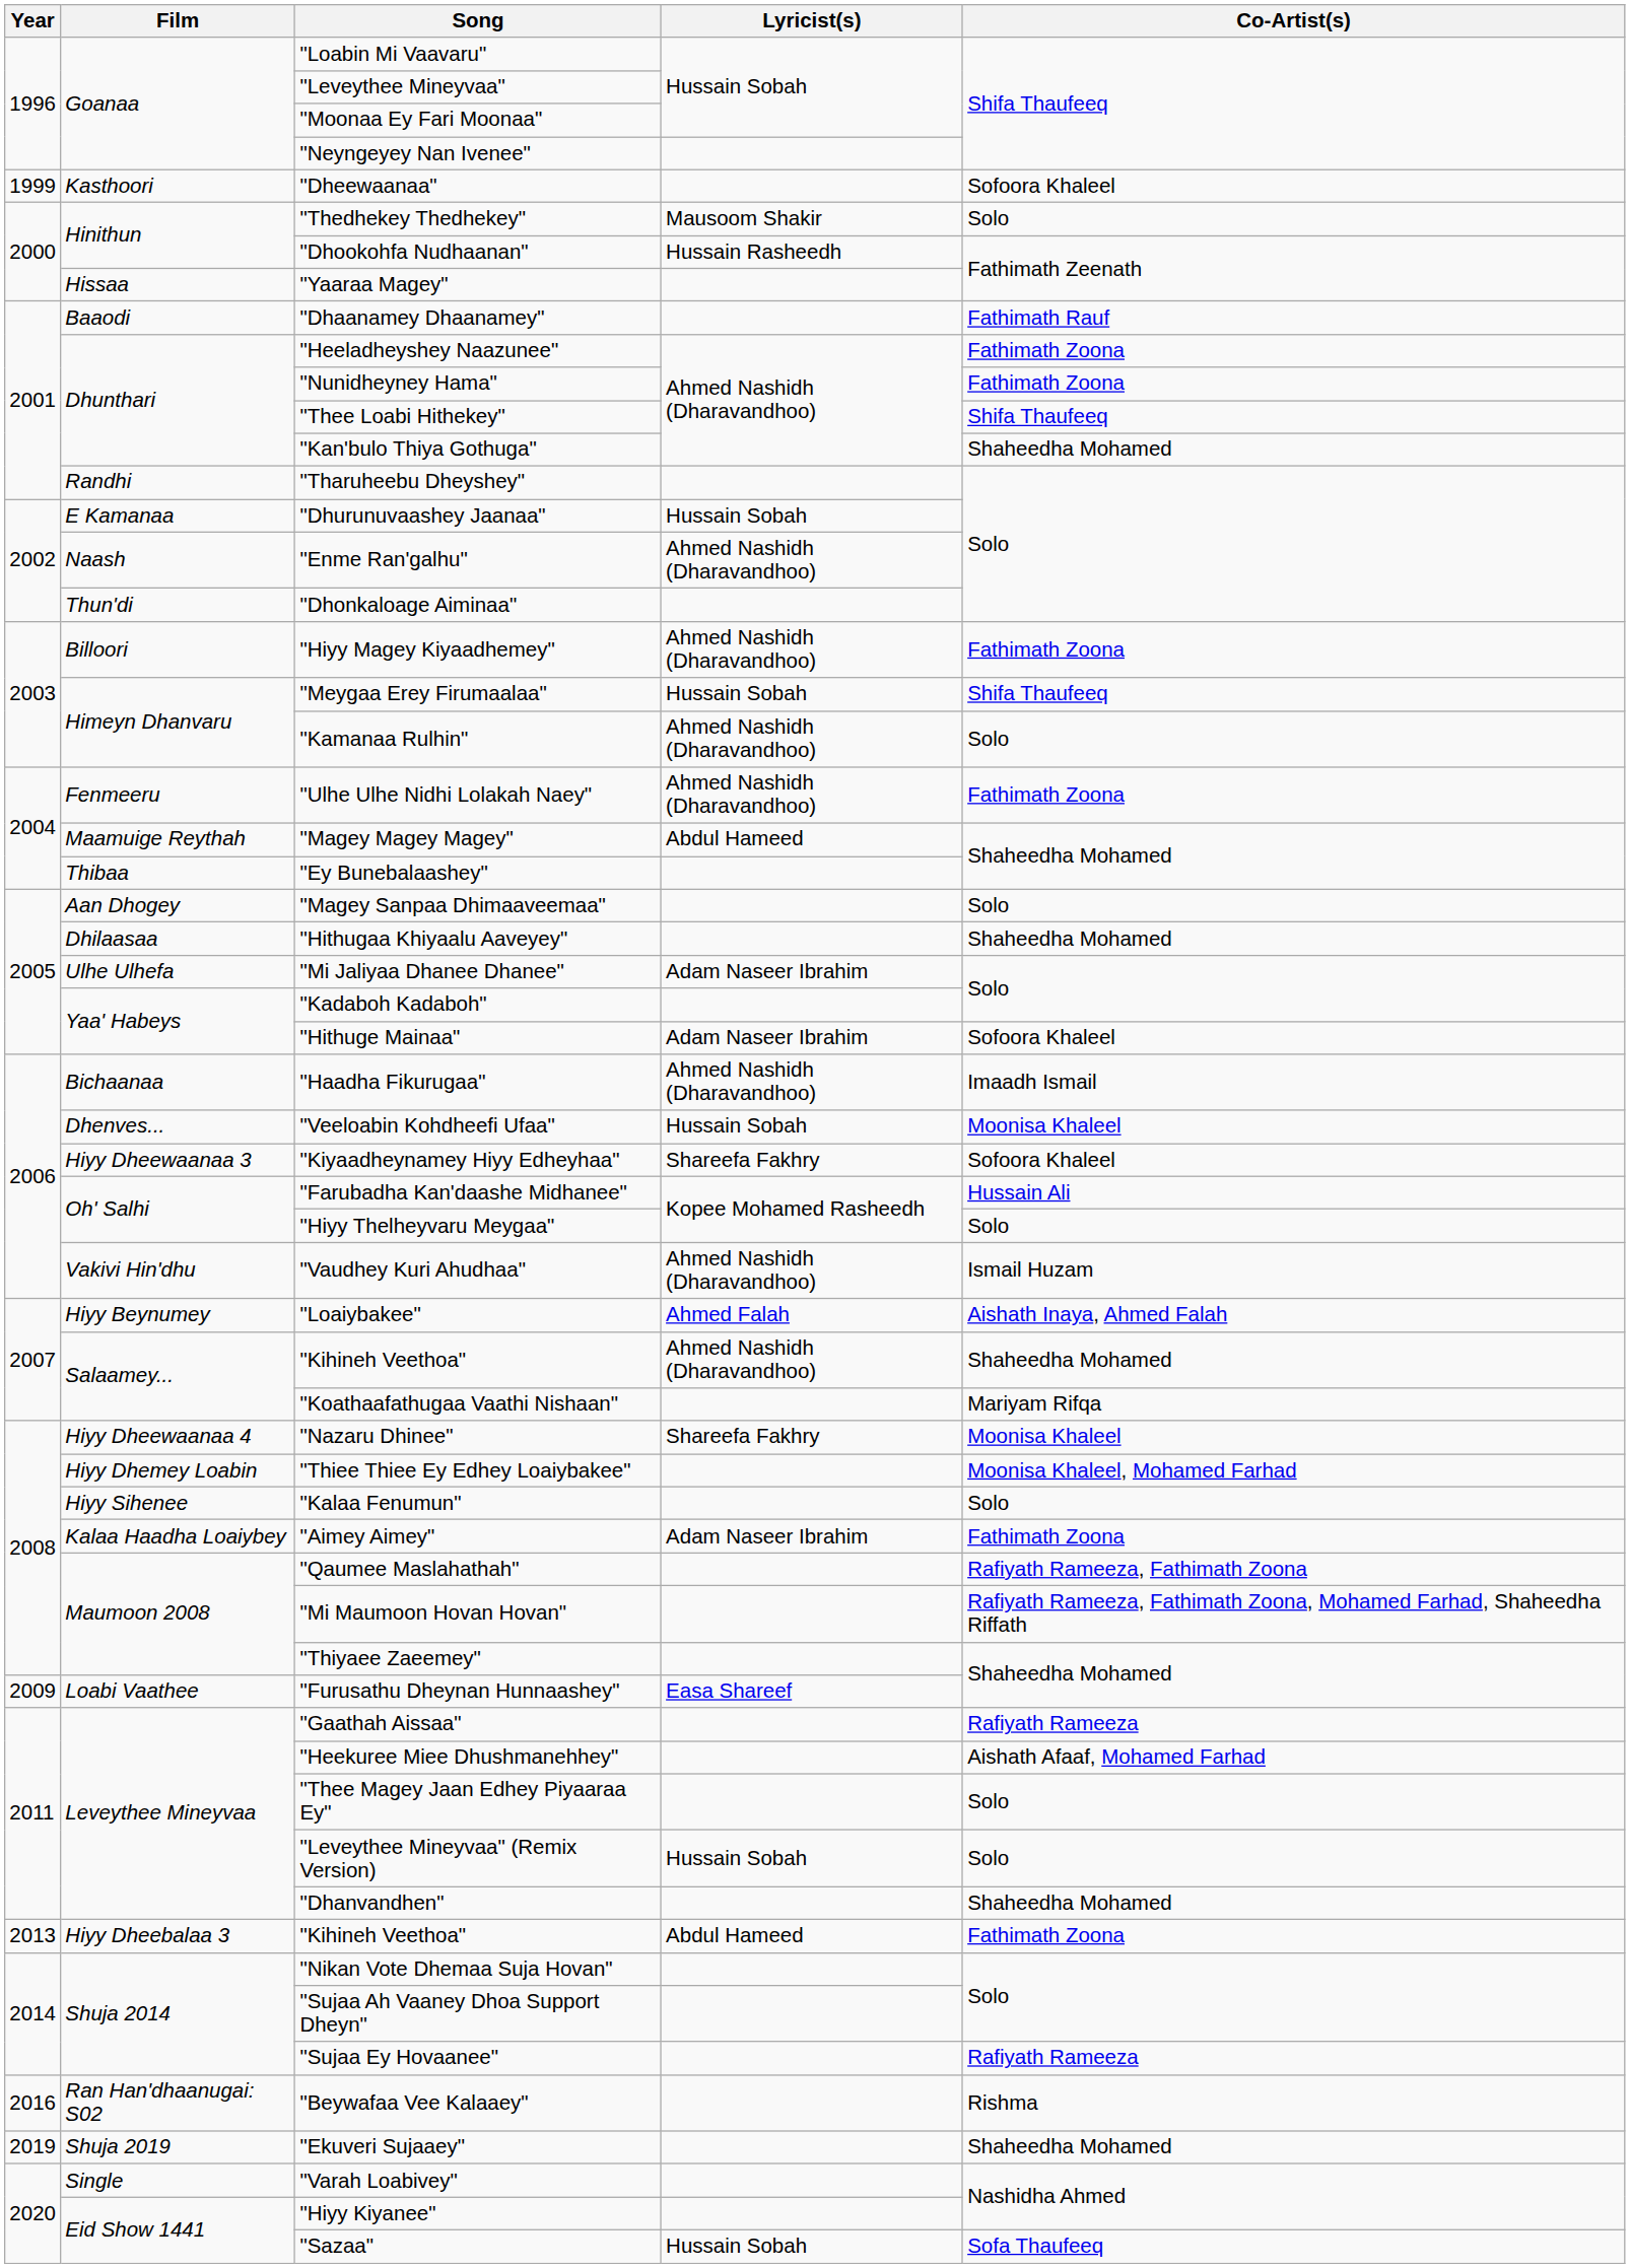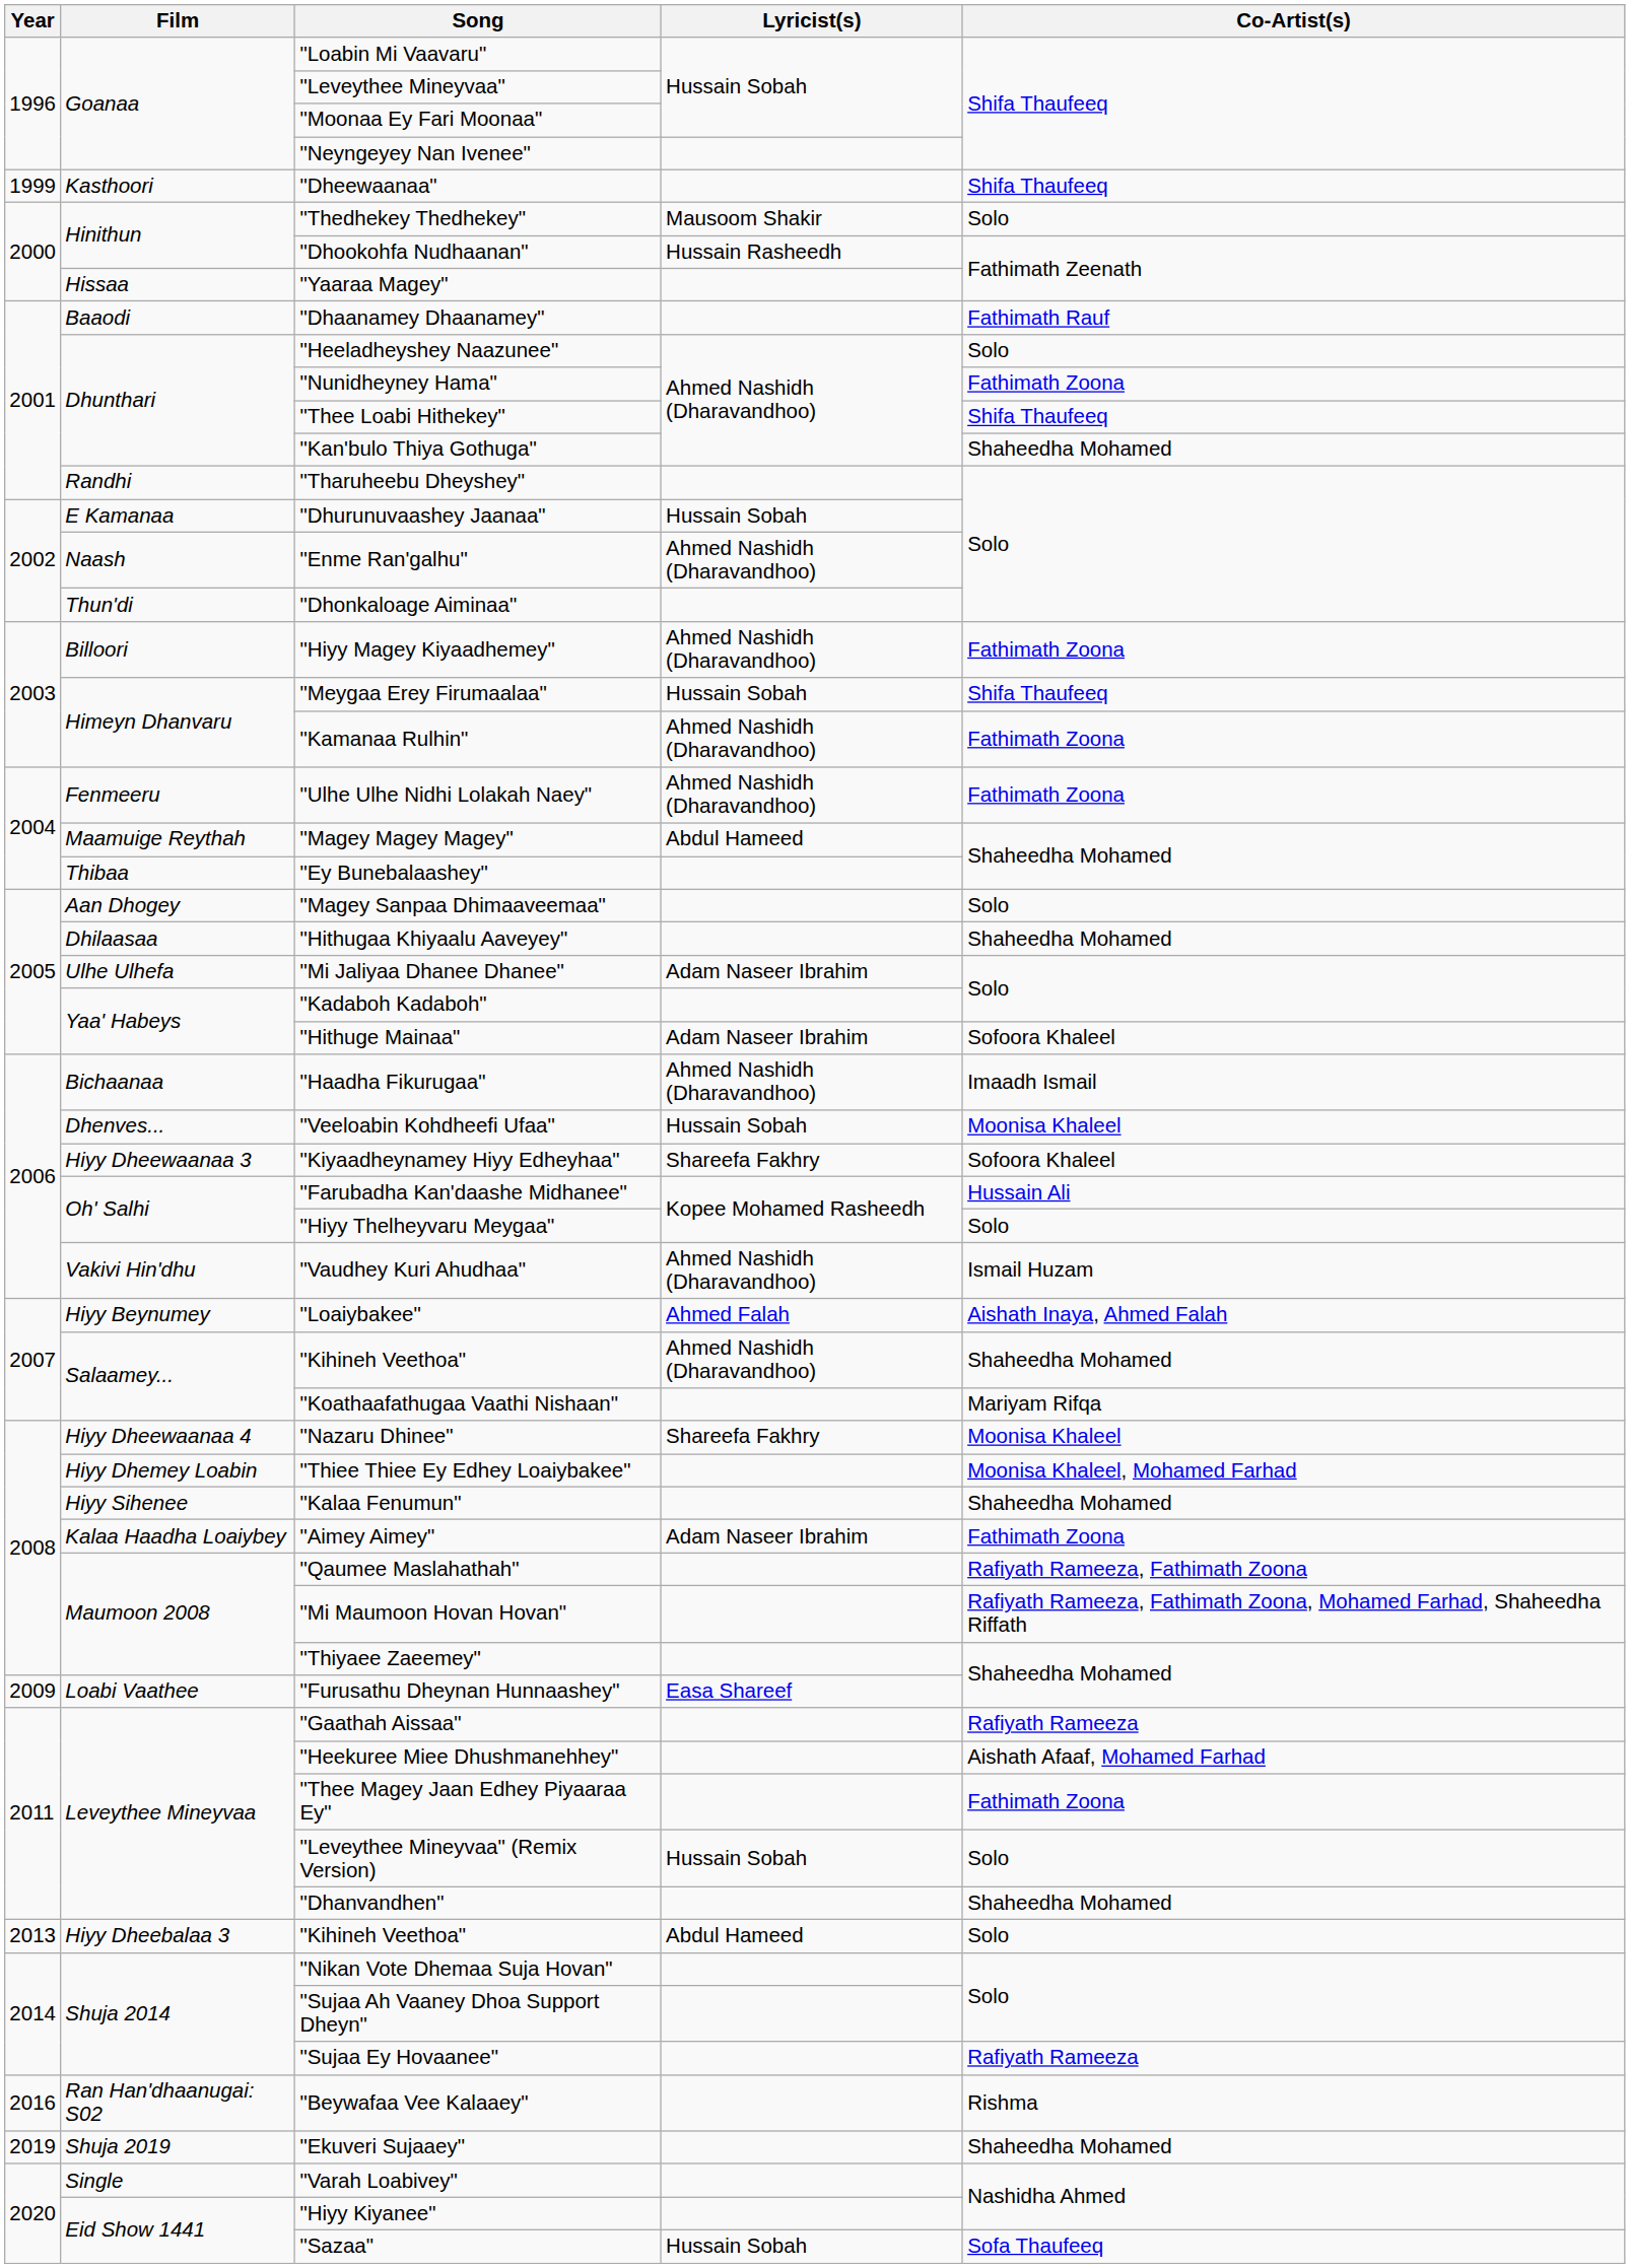"Dheewaanaa" | Co-Artist(s): Sofoora Khaleel -> Shifa Thaufeeq
"Heeladheyshey Naazunee" | Co-Artist(s): Fathimath Zoona -> Solo
"Kamanaa Rulhin" | Co-Artist(s): Solo -> Fathimath Zoona
"Kalaa Fenumun" | Co-Artist(s): Solo -> Shaheedha Mohamed
"Thee Magey Jaan Edhey Piyaaraa Ey" | Co-Artist(s): Solo -> Fathimath Zoona
Hiyy Dheebalaa 3 / "Kihineh Veethoa" | Co-Artist(s): Fathimath Zoona -> Solo
